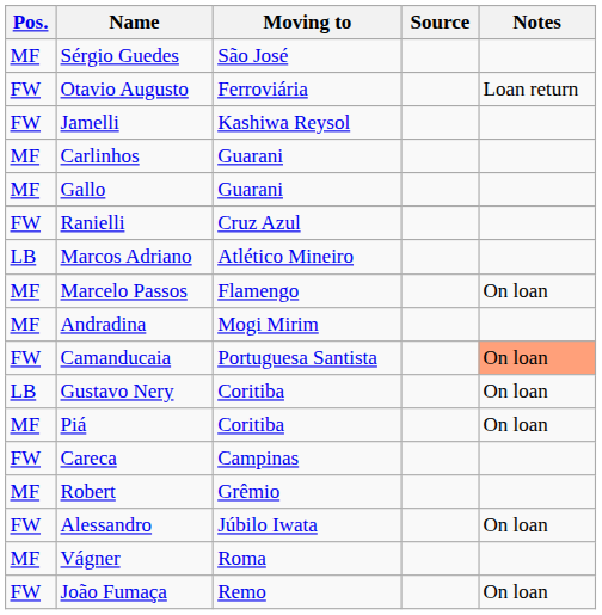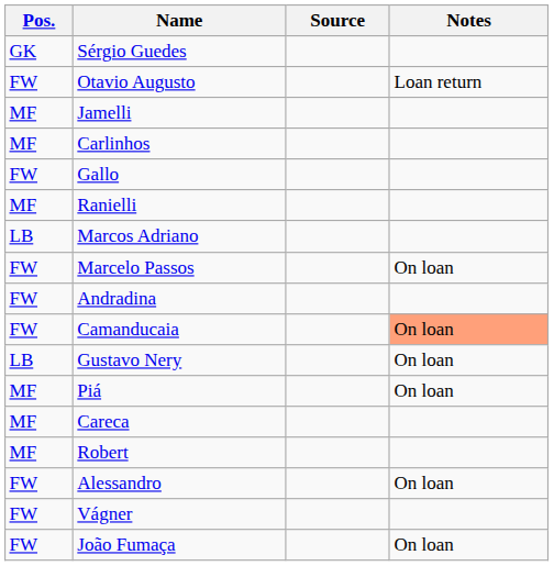- column: Moving to | São José | Ferroviária | Kashiwa Reysol | Guarani | Guarani | Cruz Azul | Atlético Mineiro | Flamengo | Mogi Mirim | Portuguesa Santista | Coritiba | Coritiba | Campinas | Grêmio | Júbilo Iwata | Roma | Remo
Sérgio Guedes | Pos.: MF -> GK
Jamelli | Pos.: FW -> MF
Gallo | Pos.: MF -> FW
Ranielli | Pos.: FW -> MF
Marcelo Passos | Pos.: MF -> FW
Andradina | Pos.: MF -> FW
Careca | Pos.: FW -> MF
Vágner | Pos.: MF -> FW
